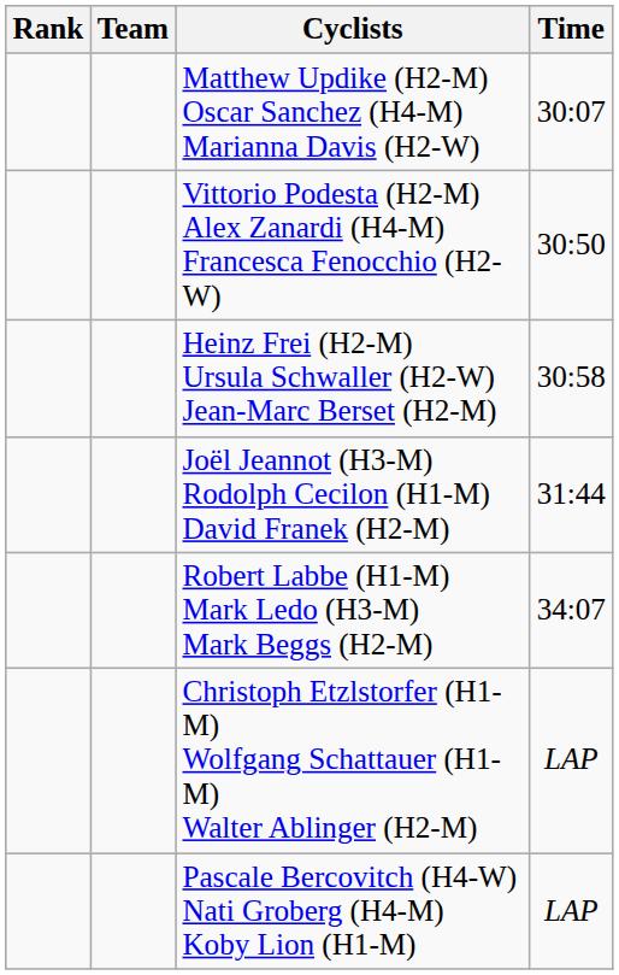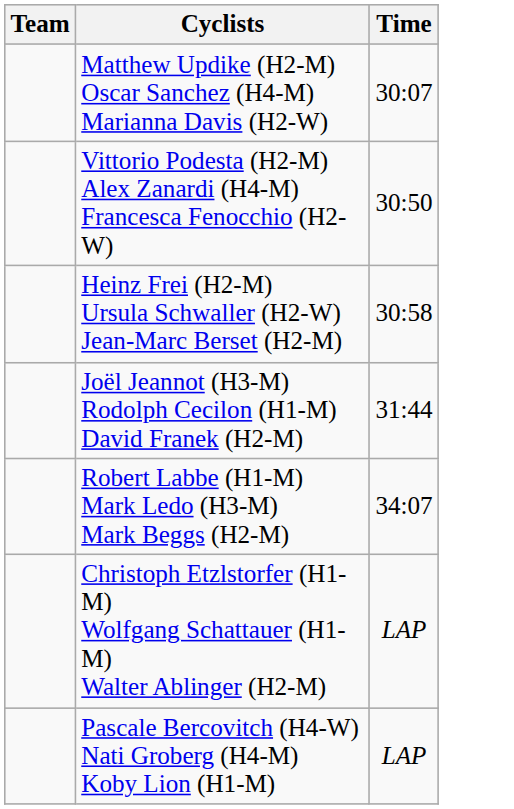- column: Rank
